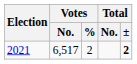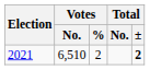2021 | Votes / No.: 6,517 -> 6,510
